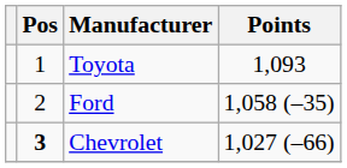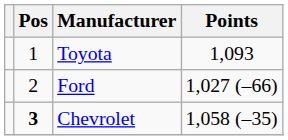Ford | Points: 1,058 (–35) -> 1,027 (–66)
Chevrolet | Points: 1,027 (–66) -> 1,058 (–35)
